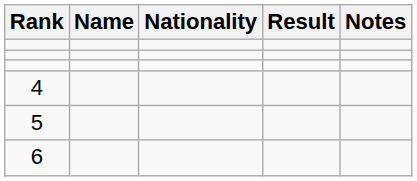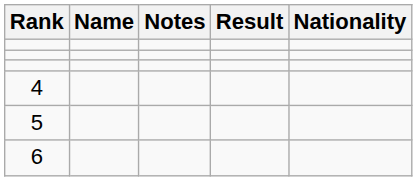columns swapped: Nationality <-> Notes
